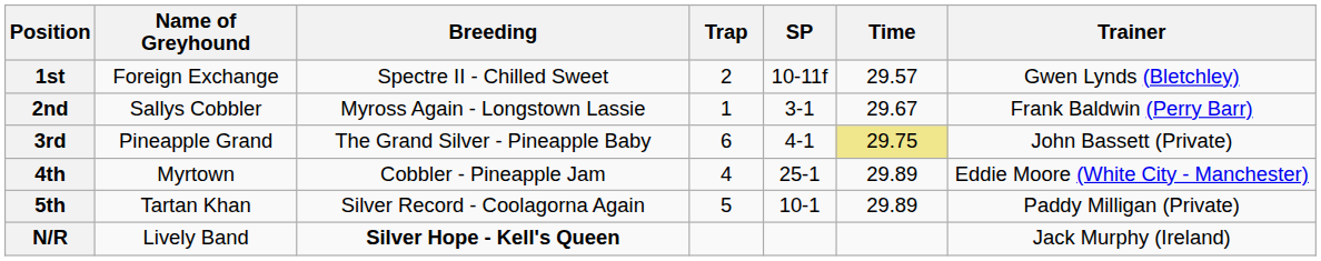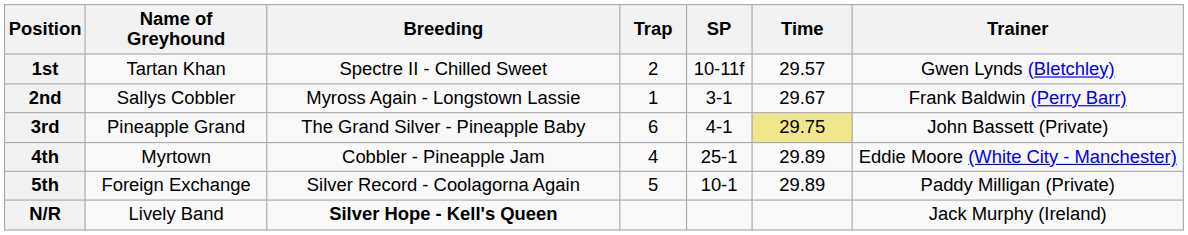1st | Name of Greyhound: Foreign Exchange -> Tartan Khan
5th | Name of Greyhound: Tartan Khan -> Foreign Exchange
